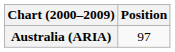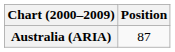Australia (ARIA) | Position: 97 -> 87
